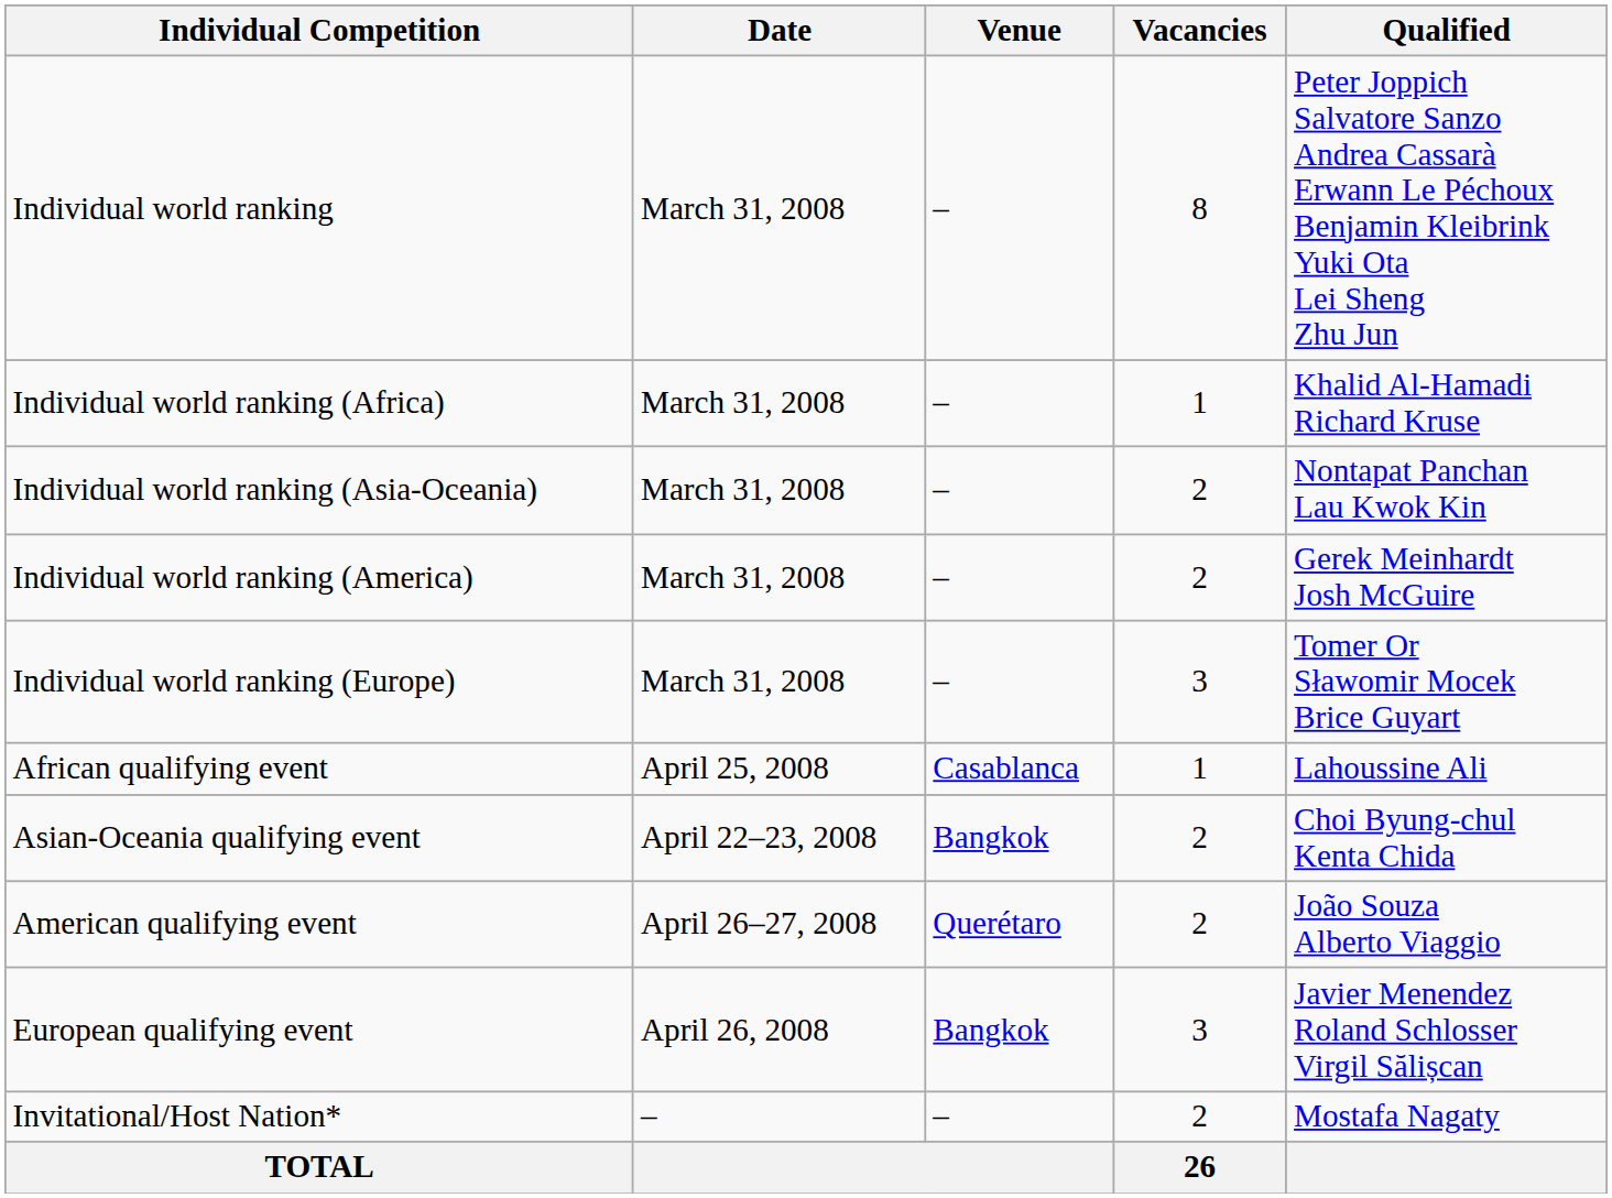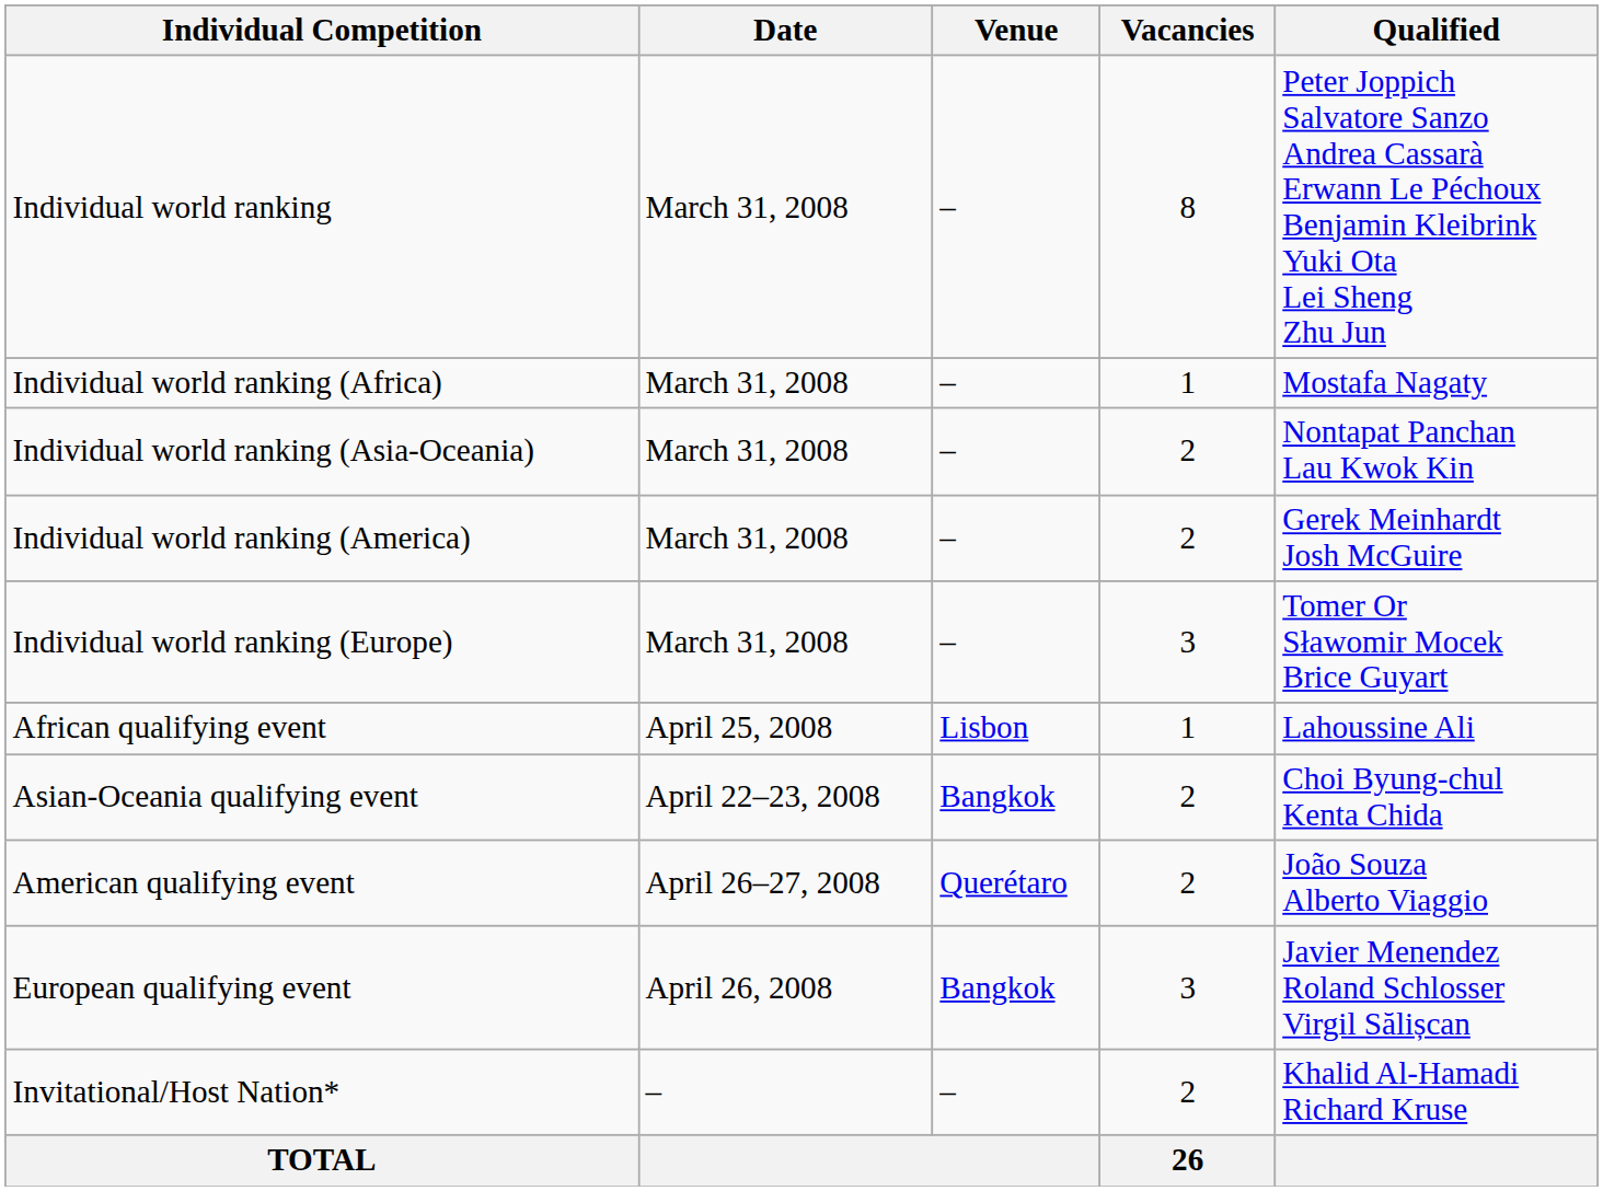Individual world ranking (Africa) | Qualified: Khalid Al-Hamadi Richard Kruse -> Mostafa Nagaty
African qualifying event | Venue: Casablanca -> Lisbon
Invitational/Host Nation* | Qualified: Mostafa Nagaty -> Khalid Al-Hamadi Richard Kruse
